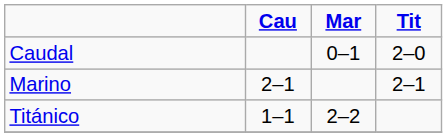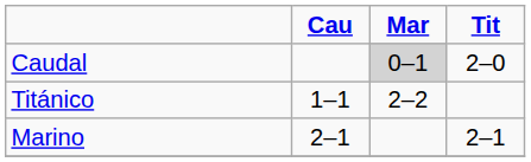Caudal | Mar: no background -> lightgrey background
rows swapped: Marino <-> Titánico
